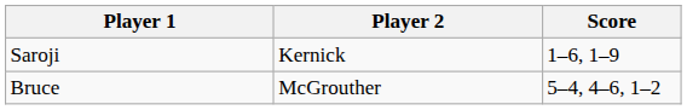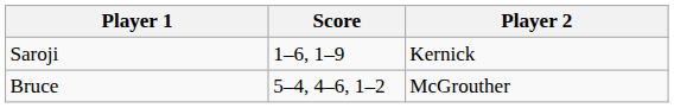columns swapped: Player 2 <-> Score
